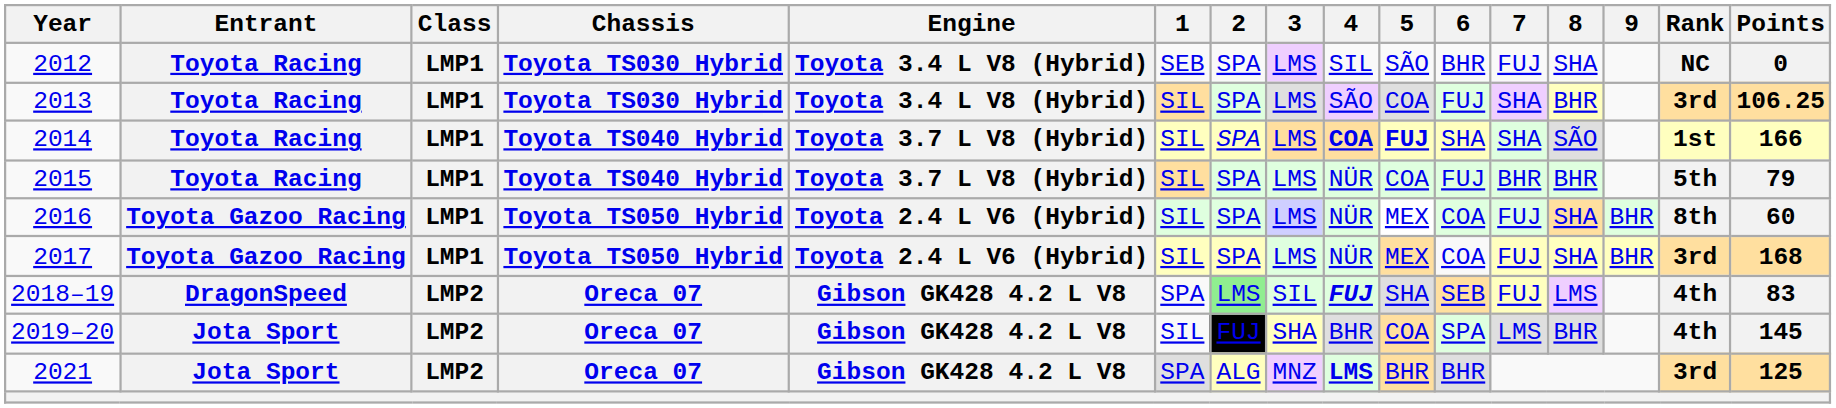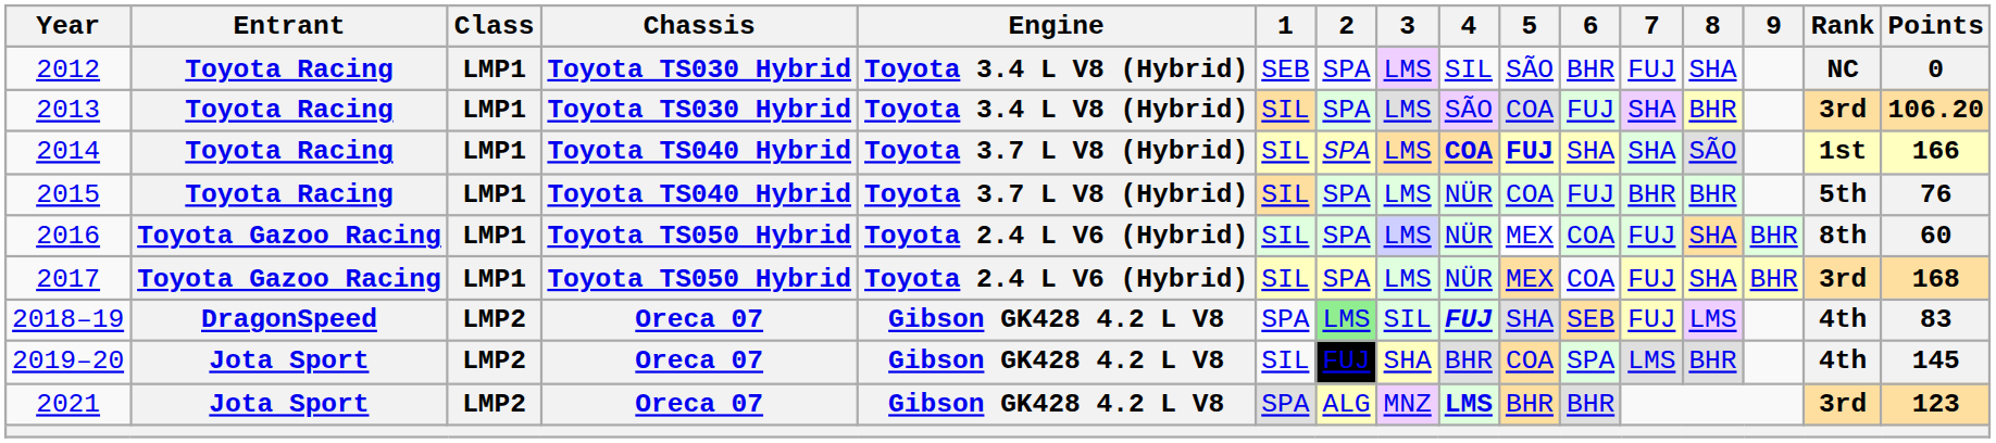2013 | Points: 106.25 -> 106.20
2015 | Points: 79 -> 76
2021 | Points: 125 -> 123
